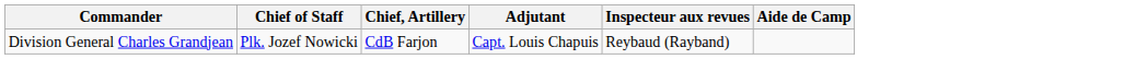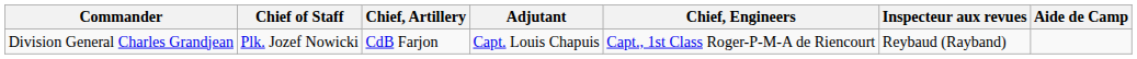+ column: Chief, Engineers | Capt., 1st Class Roger-P-M-A de Riencourt
